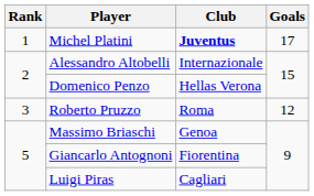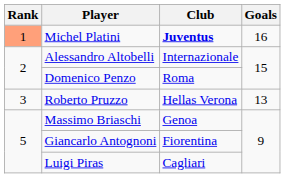Michel Platini | Rank: no background -> lightsalmon background
Michel Platini | Goals: 17 -> 16
Domenico Penzo | Club: Hellas Verona -> Roma
Roberto Pruzzo | Club: Roma -> Hellas Verona
Roberto Pruzzo | Goals: 12 -> 13
